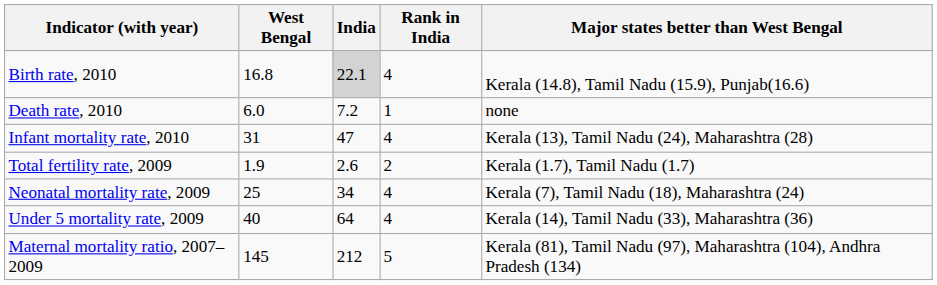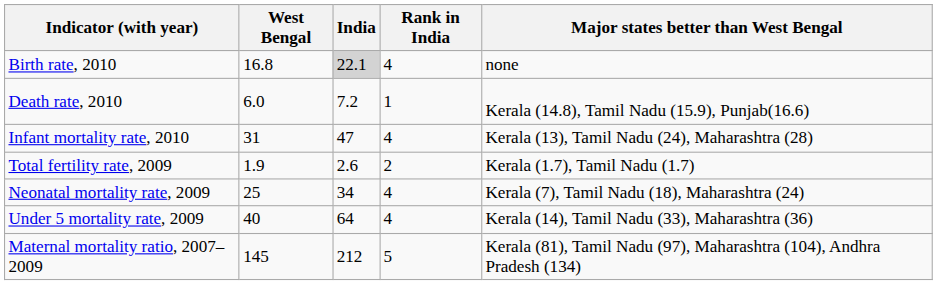Birth rate, 2010 | Major states better than West Bengal: Kerala (14.8), Tamil Nadu (15.9), Punjab(16.6) -> none
Death rate, 2010 | Major states better than West Bengal: none -> Kerala (14.8), Tamil Nadu (15.9), Punjab(16.6)
